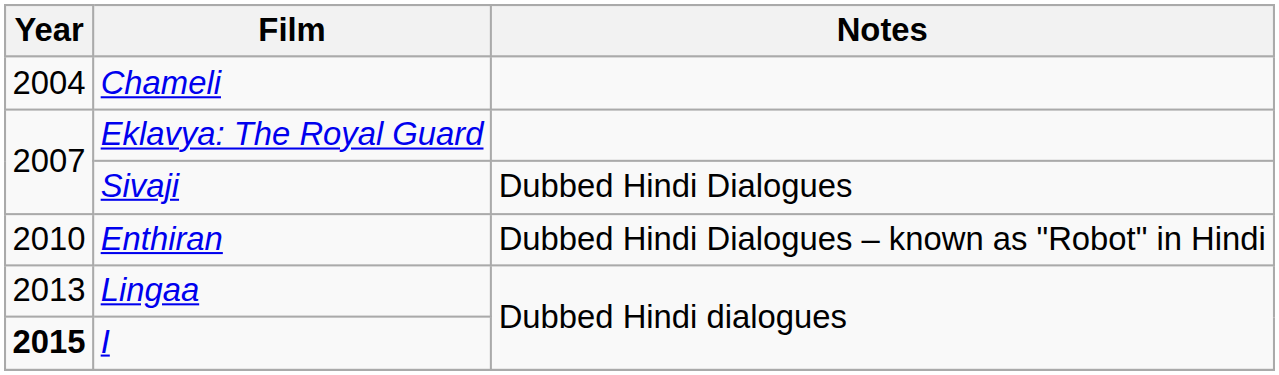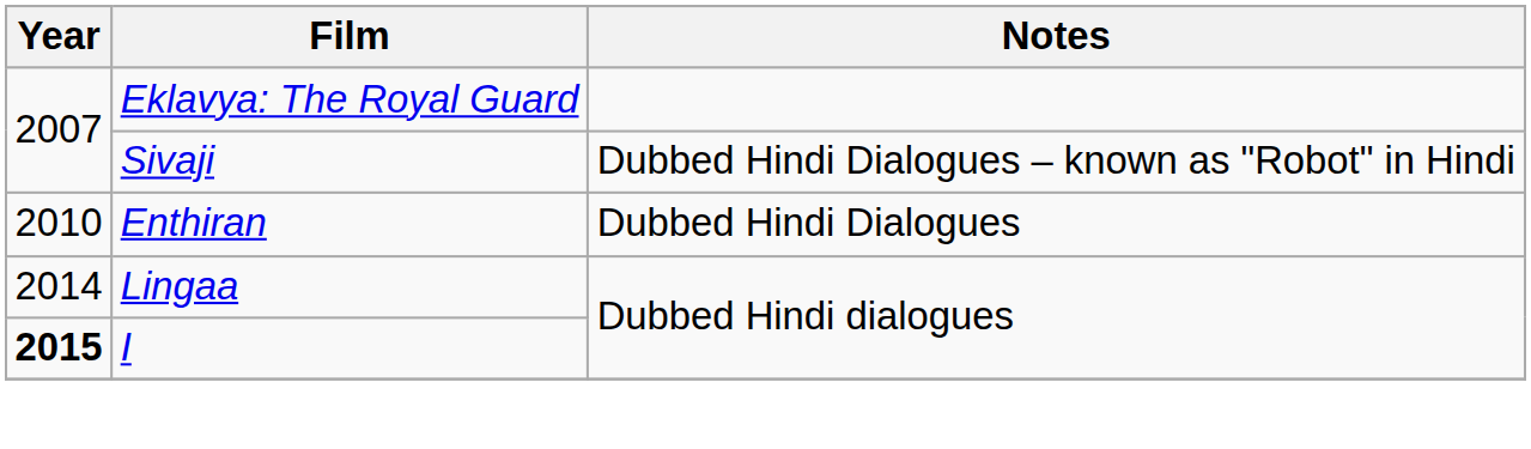- row: 2004 | Chameli
Sivaji | Notes: Dubbed Hindi Dialogues -> Dubbed Hindi Dialogues – known as "Robot" in Hindi
Enthiran | Notes: Dubbed Hindi Dialogues – known as "Robot" in Hindi -> Dubbed Hindi Dialogues
Lingaa | Year: 2013 -> 2014
